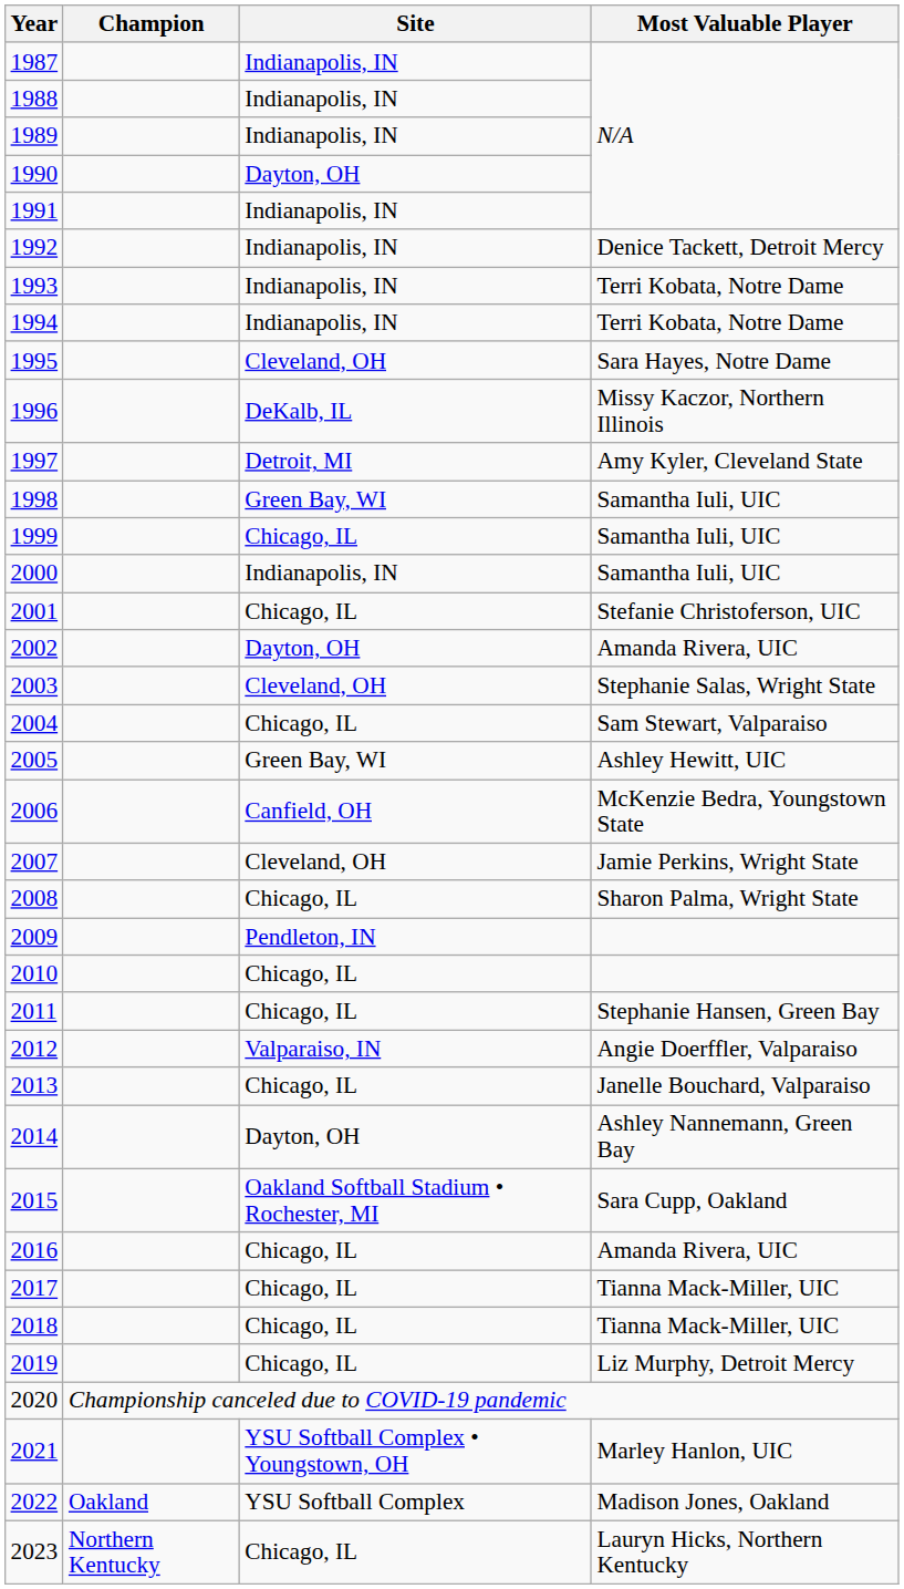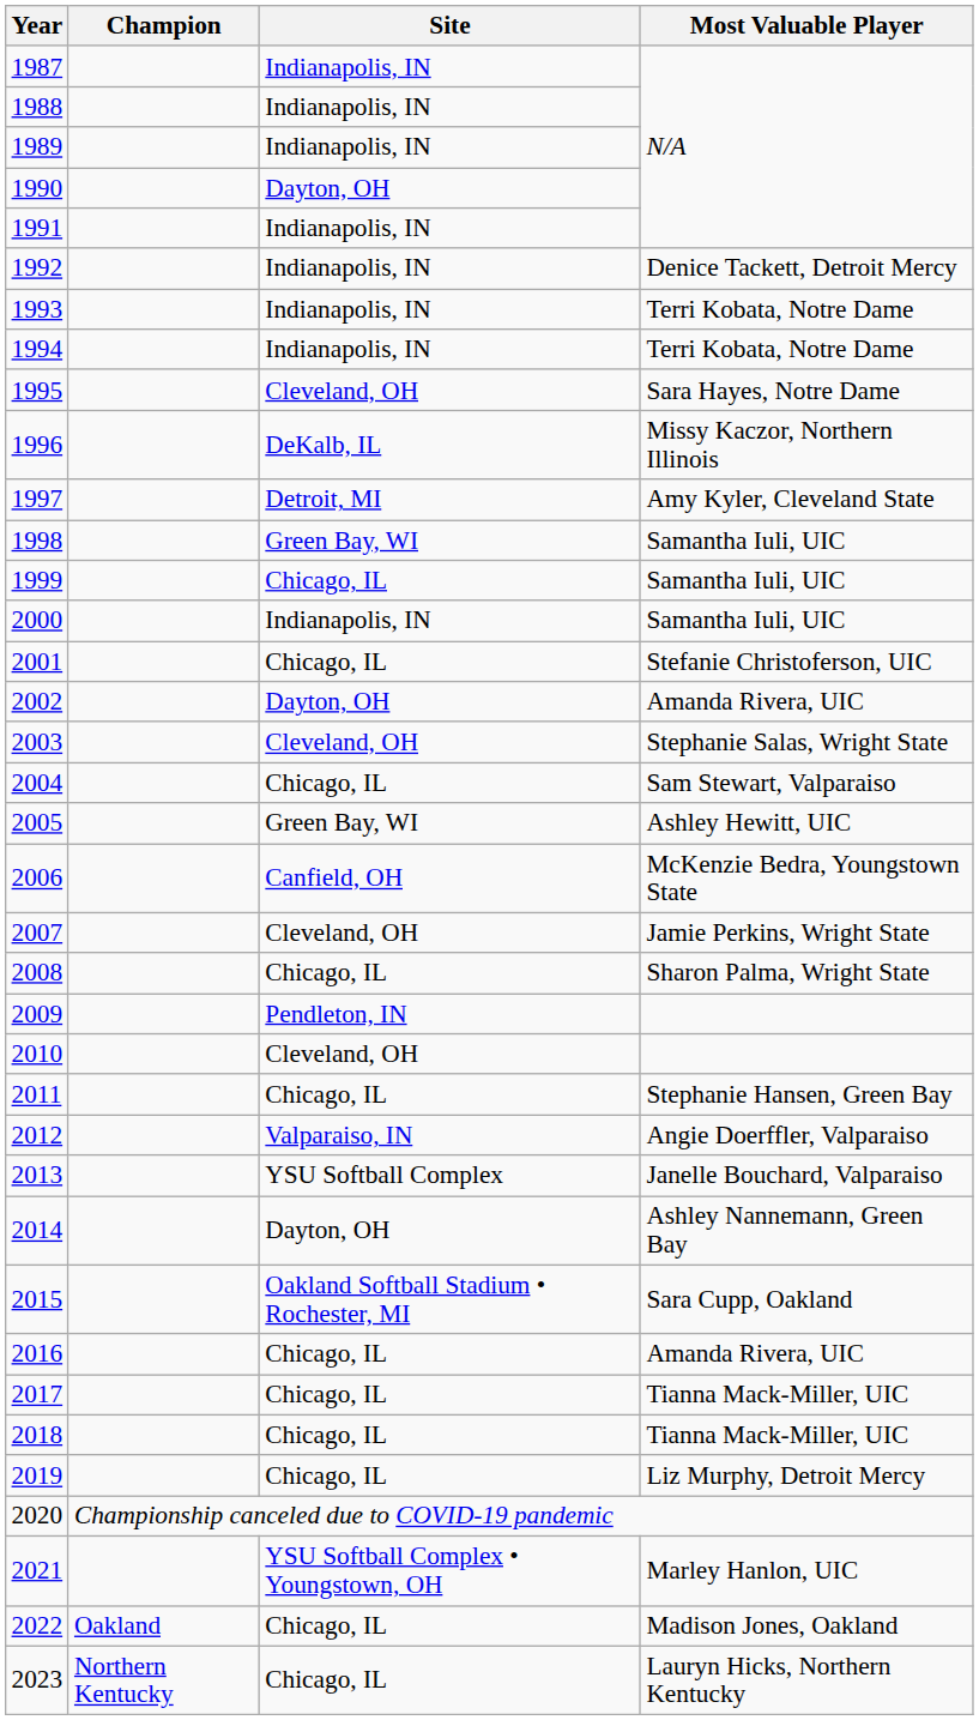2010 | Site: Chicago, IL -> Cleveland, OH
2013 | Site: Chicago, IL -> YSU Softball Complex
2022 | Site: YSU Softball Complex -> Chicago, IL
